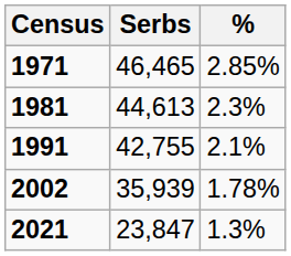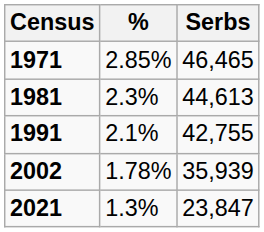columns swapped: Serbs <-> %
